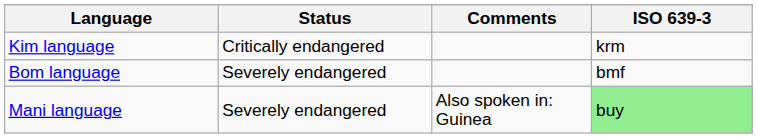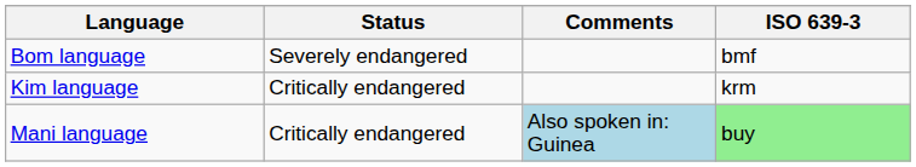rows swapped: Bom language <-> Kim language
Mani language | Status: Severely endangered -> Critically endangered
Mani language | Comments: no background -> lightblue background
